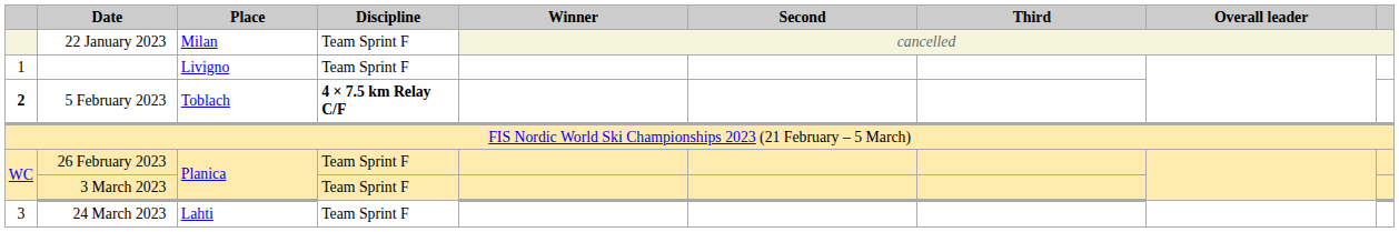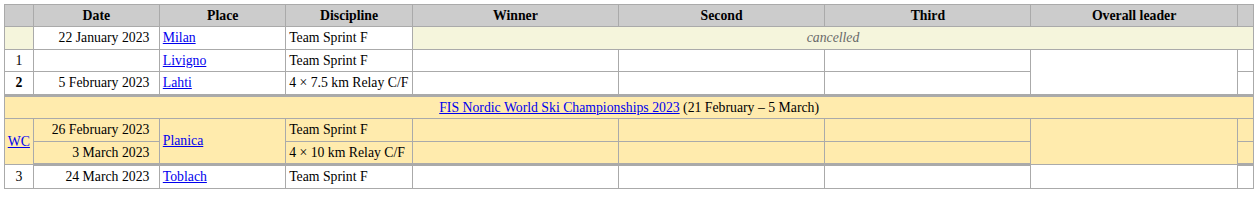5 February 2023 | Place: Toblach -> Lahti
5 February 2023 | Discipline: bold -> normal
3 March 2023 | Discipline: Team Sprint F -> 4 × 10 km Relay C/F
24 March 2023 | Place: Lahti -> Toblach
